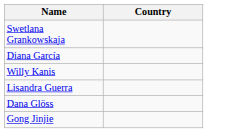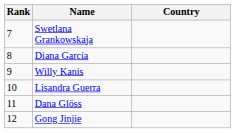+ column: Rank | 7 | 8 | 9 | 10 | 11 | 12
